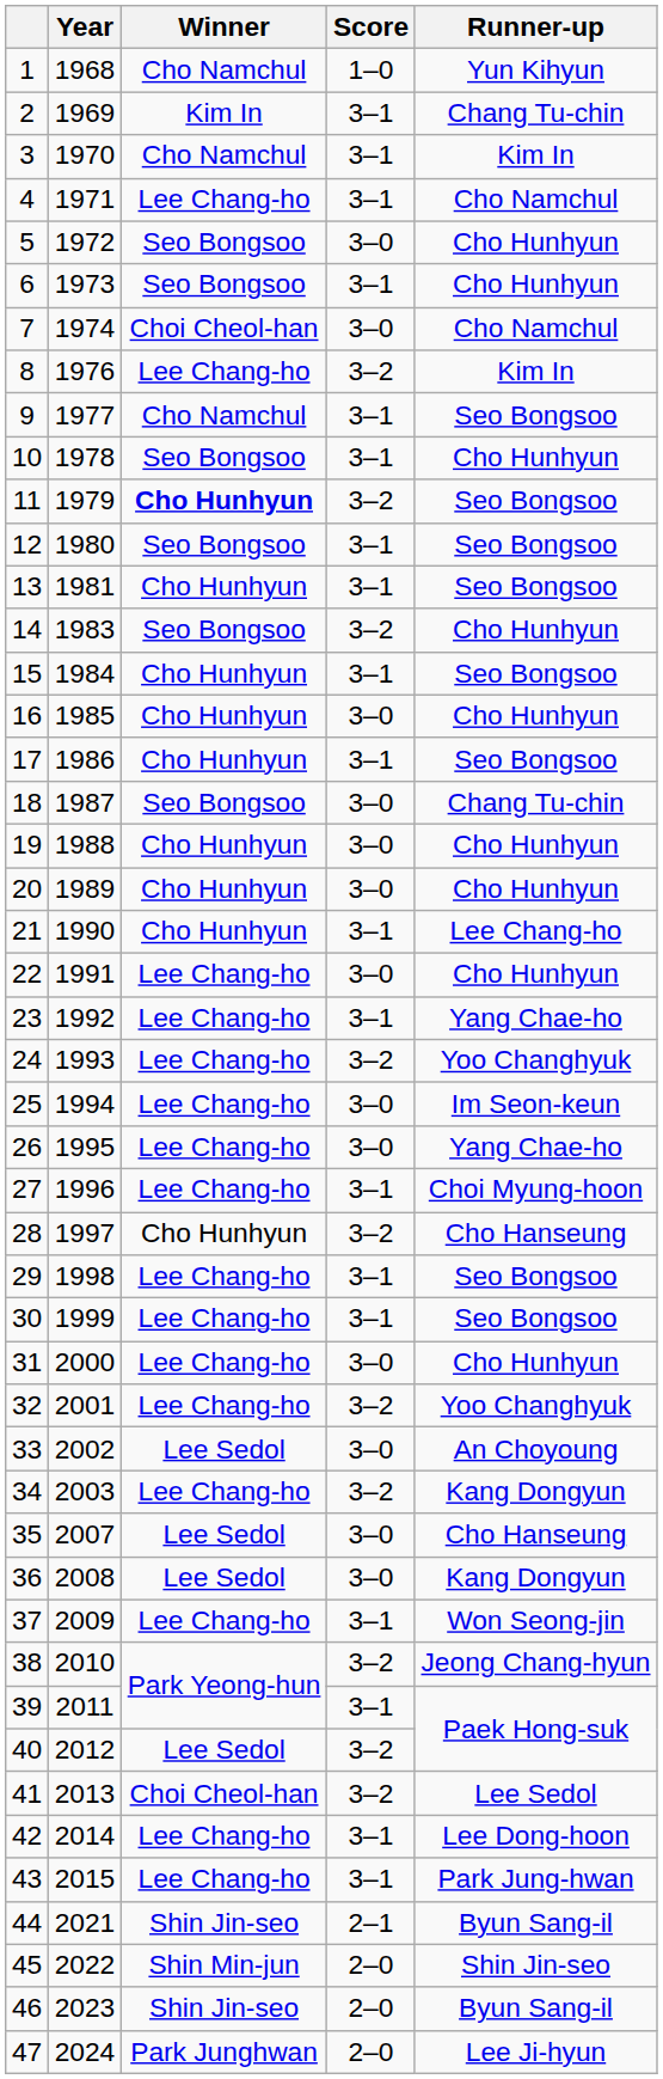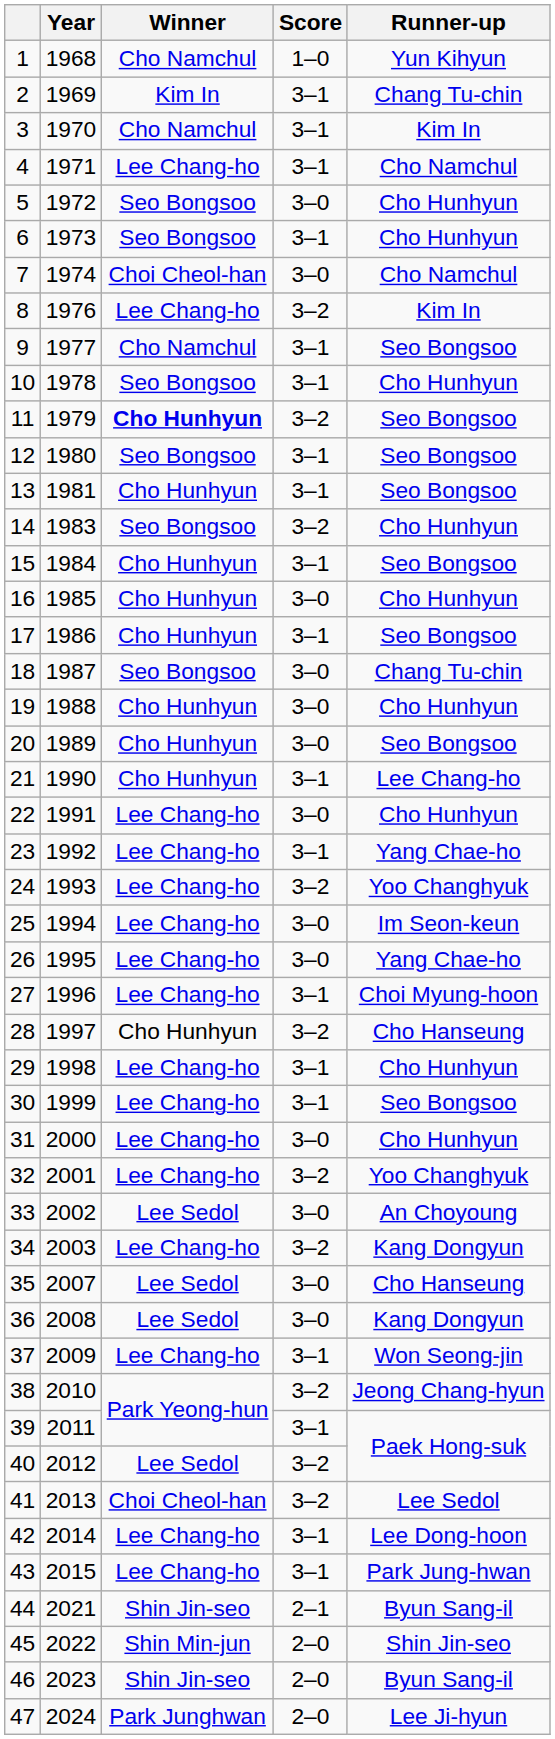20 | Runner-up: Cho Hunhyun -> Seo Bongsoo
29 | Runner-up: Seo Bongsoo -> Cho Hunhyun
